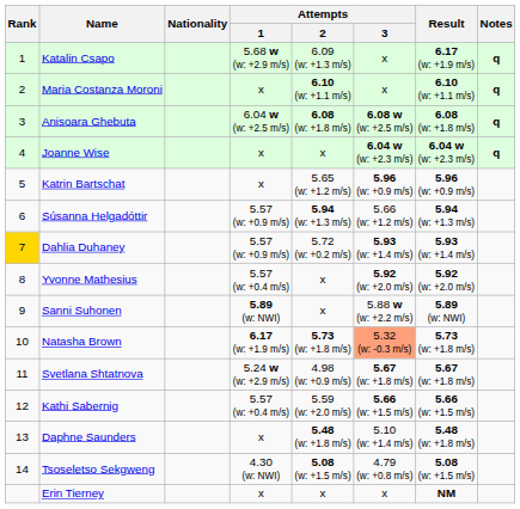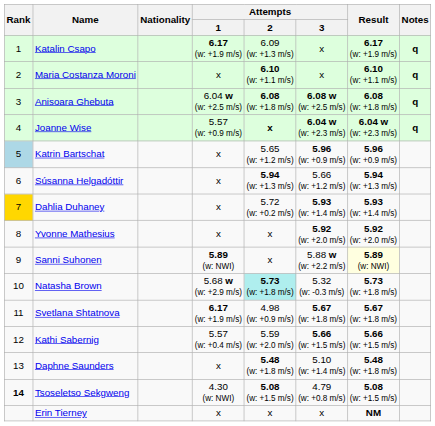Katalin Csapo | Attempts / 1: 5.68 w (w: +2.9 m/s) -> 6.17 (w: +1.9 m/s)
Joanne Wise | Attempts / 1: x -> 5.57 (w: +0.9 m/s)
Joanne Wise | Attempts / 2: normal -> bold
Katrin Bartschat | Rank: no background -> lightblue background
Súsanna Helgadóttir | Attempts / 1: 5.57 (w: +0.9 m/s) -> x
Dahlia Duhaney | Attempts / 1: 5.57 (w: +0.9 m/s) -> x
Yvonne Mathesius | Attempts / 1: 5.57 (w: +0.4 m/s) -> x
Sanni Suhonen | Result: no background -> lightyellow background
Natasha Brown | Attempts / 1: 6.17 (w: +1.9 m/s) -> 5.68 w (w: +2.9 m/s)
Natasha Brown | Attempts / 2: no background -> paleturquoise background
Natasha Brown | Attempts / 3: lightsalmon background -> no background
Svetlana Shtatnova | Attempts / 1: 5.24 w (w: +2.9 m/s) -> 6.17 (w: +1.9 m/s)
Tsoseletso Sekgweng | Rank: normal -> bold
